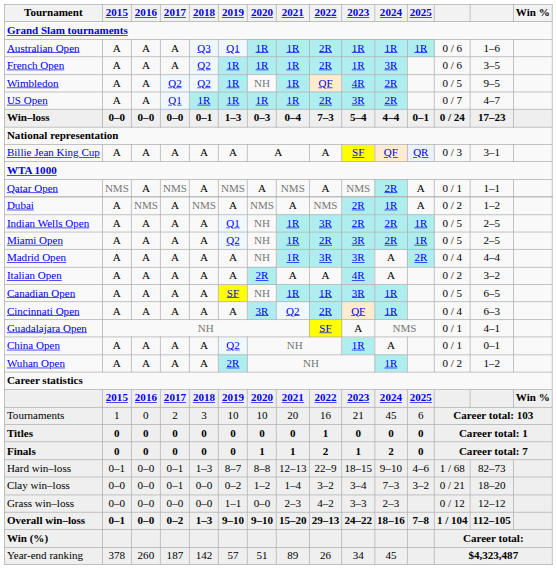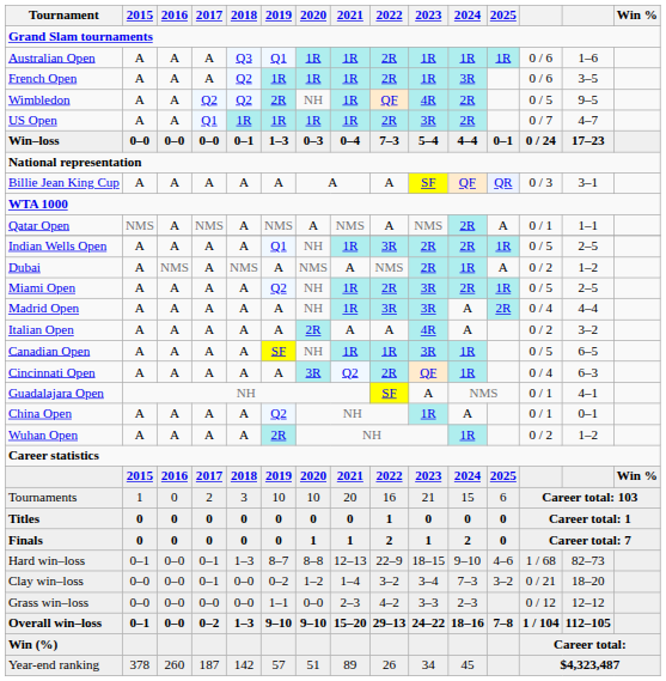Wimbledon | 2019: 1R -> 2R
rows swapped: Dubai <-> Indian Wells Open
Tournaments | 2024: 45 -> 15
